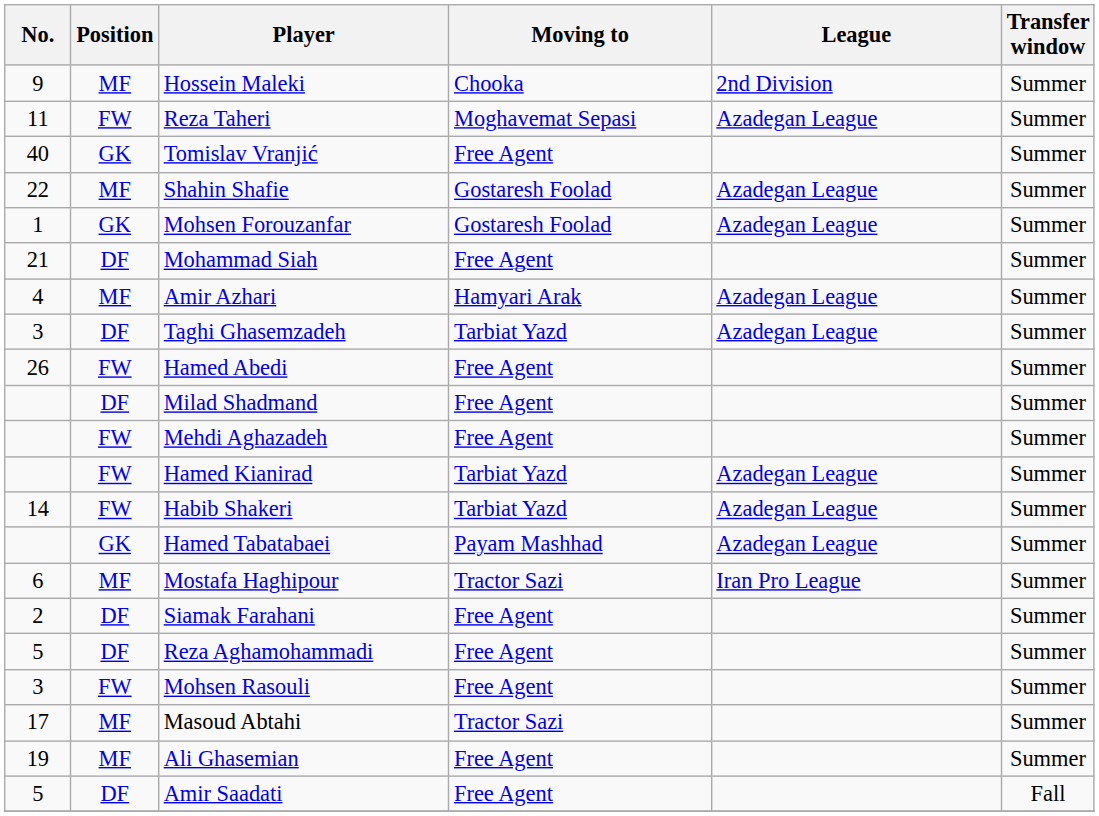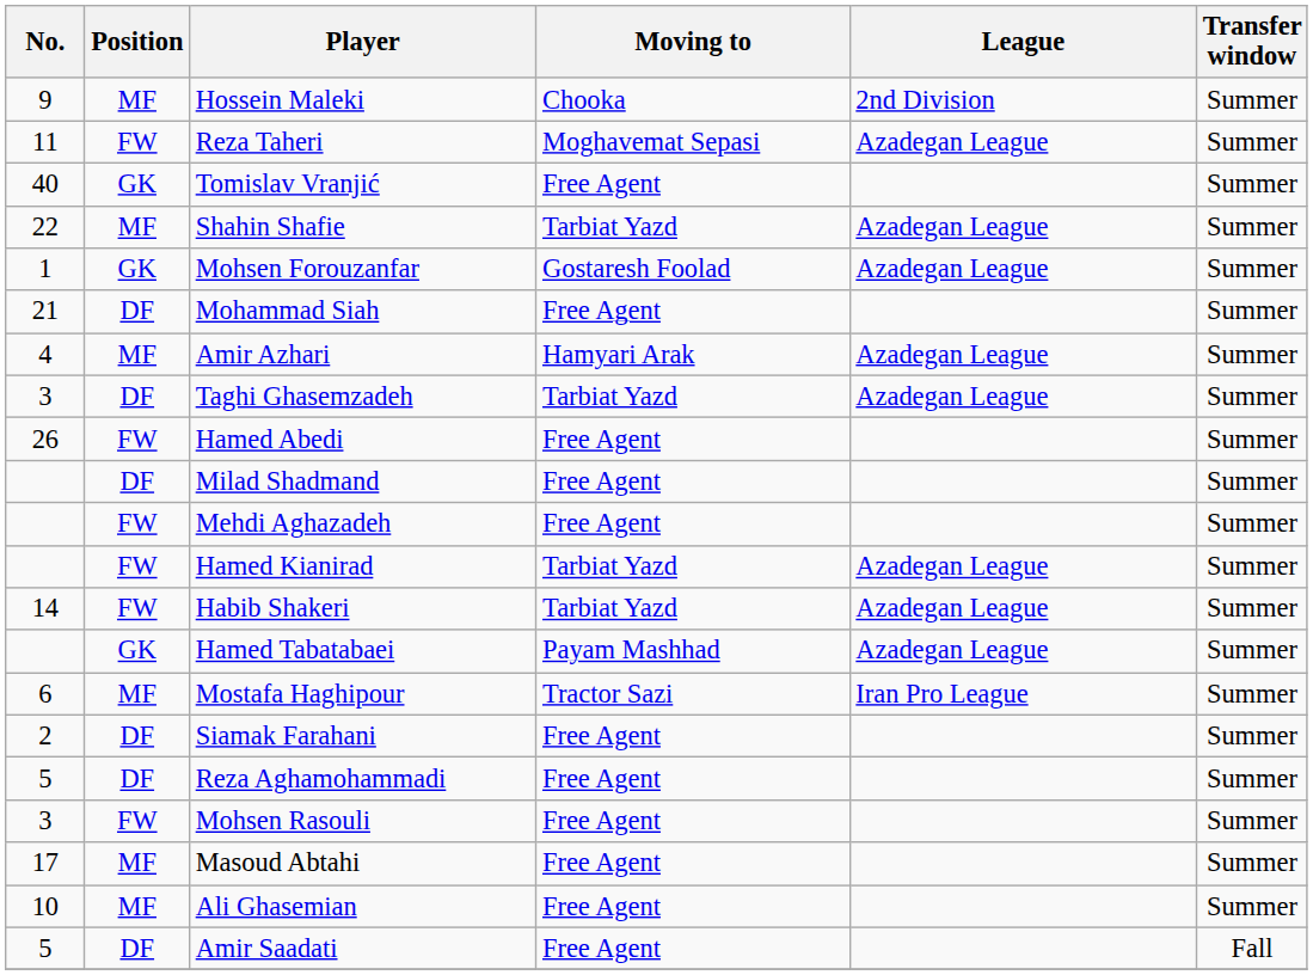Shahin Shafie | Moving to: Gostaresh Foolad -> Tarbiat Yazd
Masoud Abtahi | Moving to: Tractor Sazi -> Free Agent
Ali Ghasemian | No.: 19 -> 10
